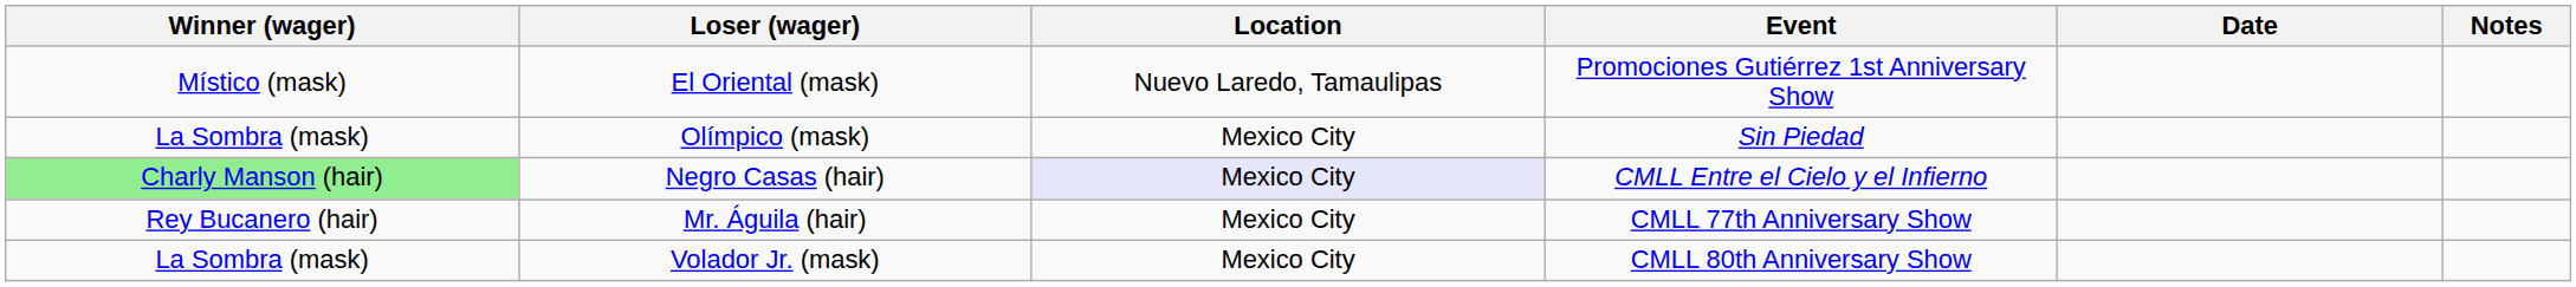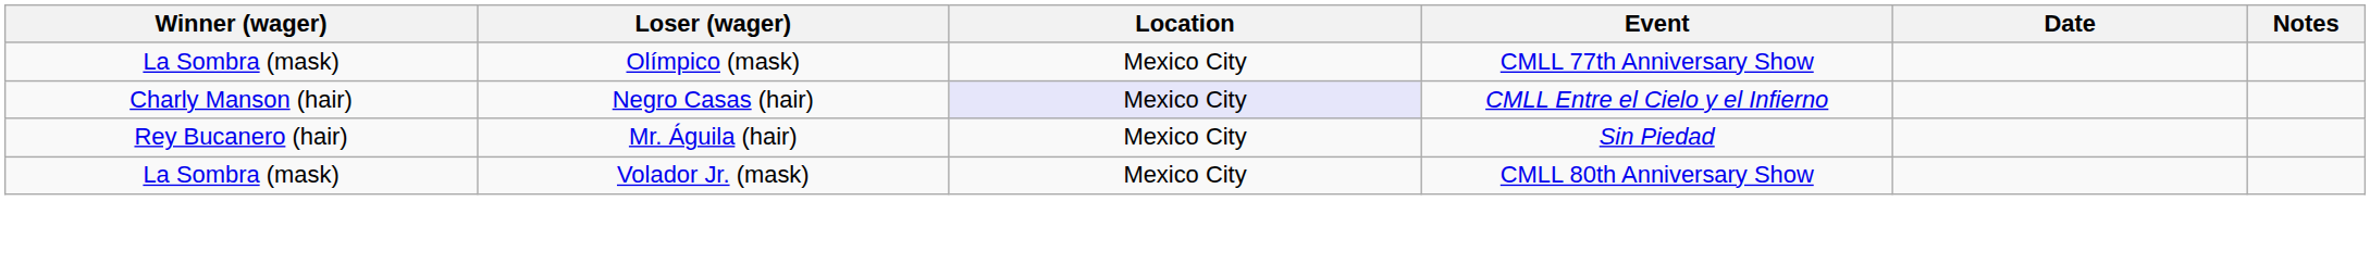- row: Místico (mask) | El Oriental (mask) | Nuevo Laredo, Tamaulipas | Promociones Gutiérrez 1st Anniversary Show
Olímpico (mask) | Event: Sin Piedad -> CMLL 77th Anniversary Show
Negro Casas (hair) | Winner (wager): lightgreen background -> no background
Mr. Águila (hair) | Event: CMLL 77th Anniversary Show -> Sin Piedad
